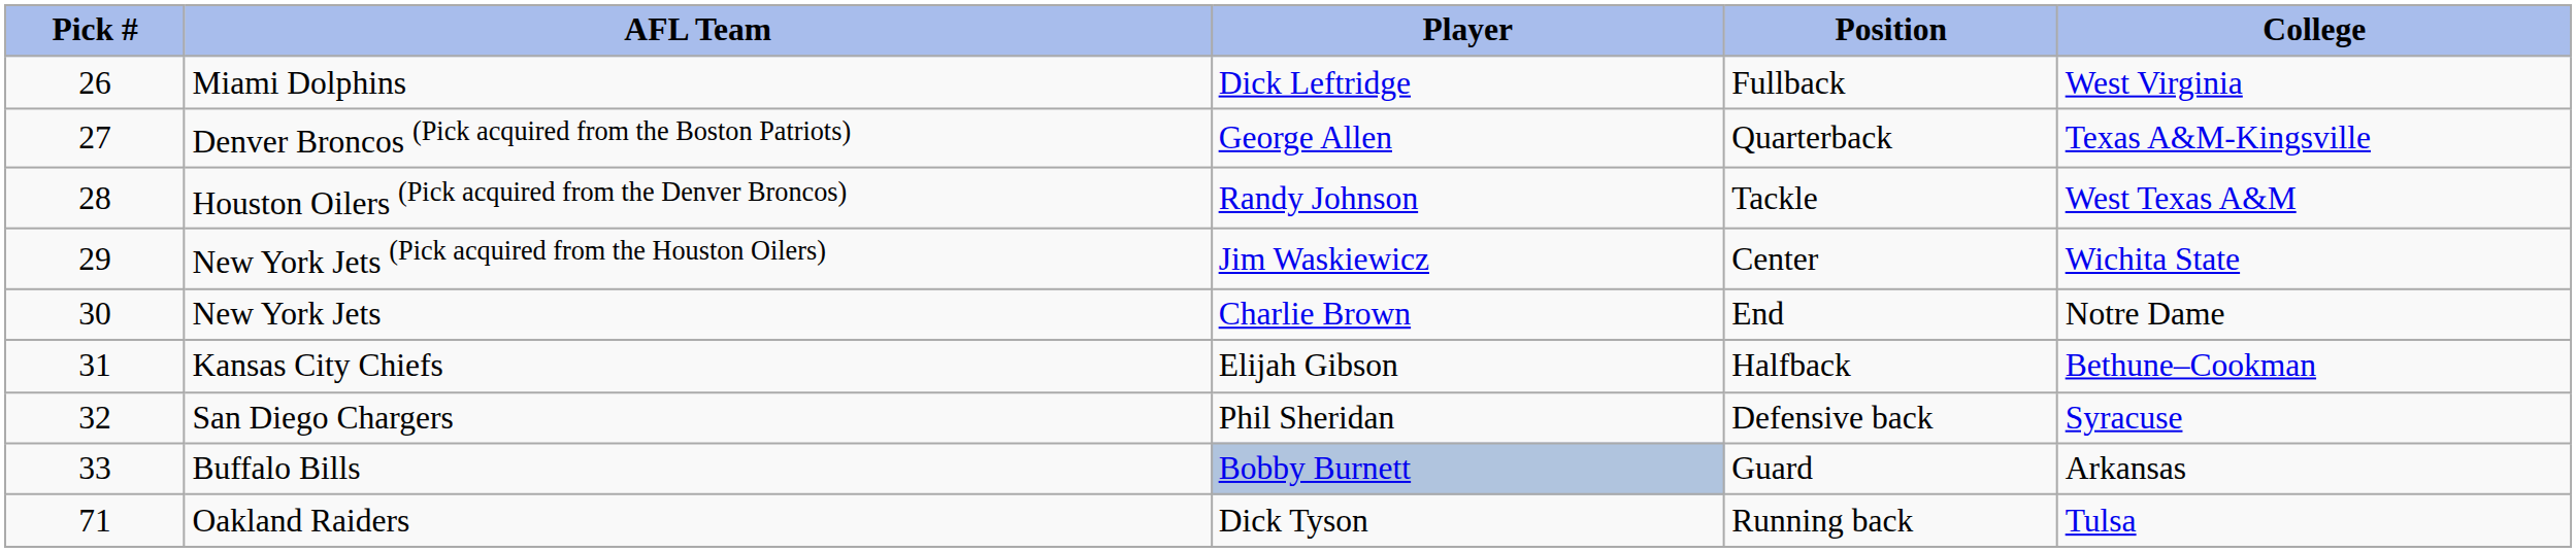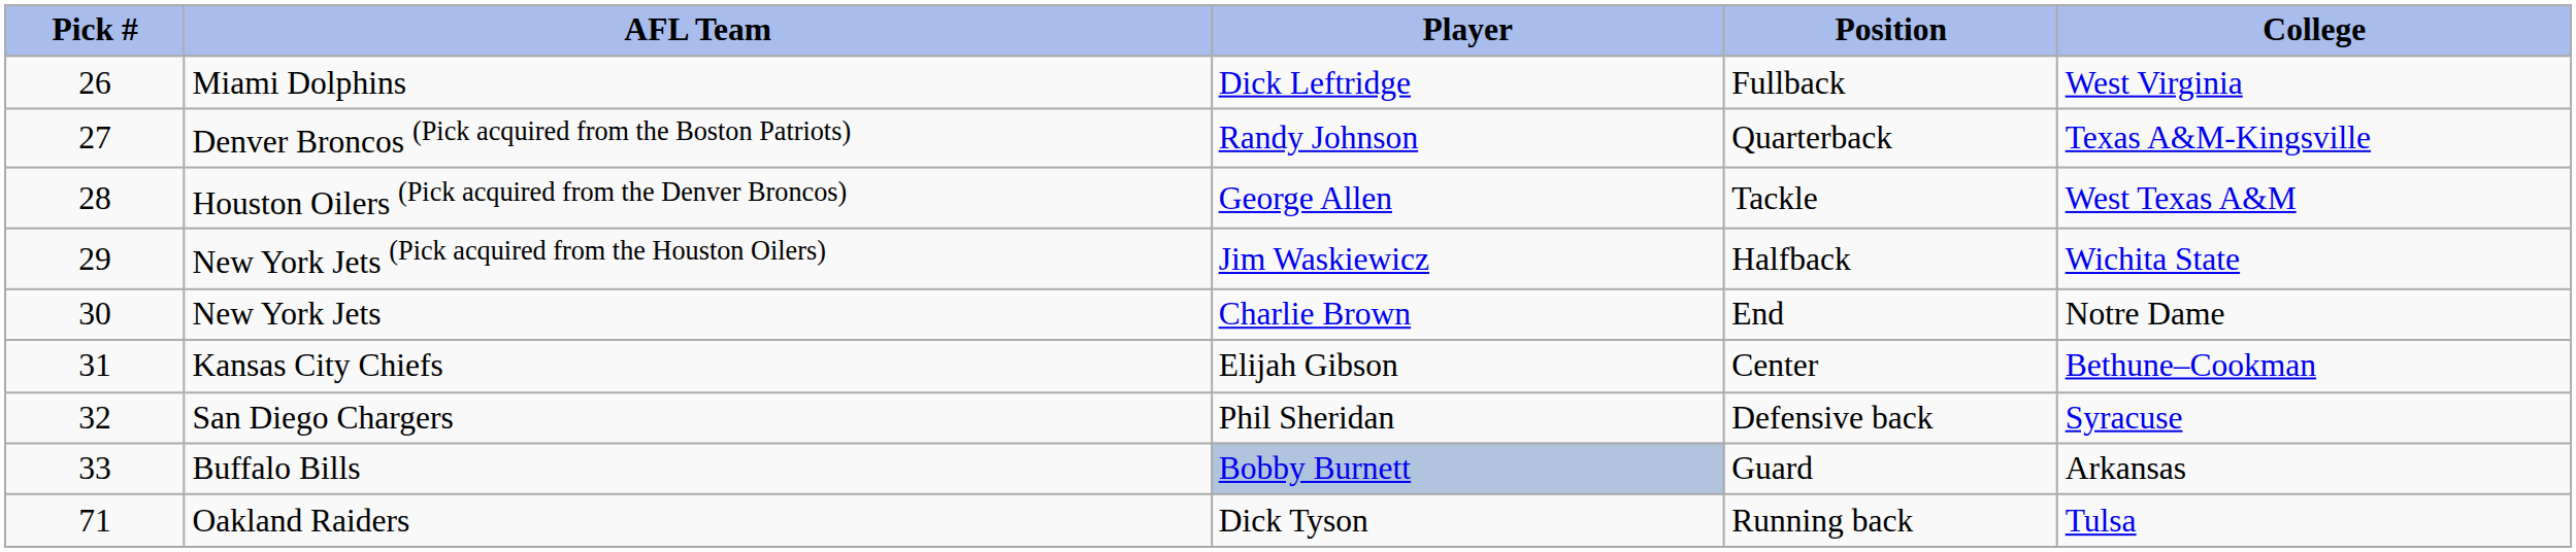Denver Broncos (Pick acquired from the Boston Patriots) | Player: George Allen -> Randy Johnson
Houston Oilers (Pick acquired from the Denver Broncos) | Player: Randy Johnson -> George Allen
New York Jets (Pick acquired from the Houston Oilers) | Position: Center -> Halfback
Kansas City Chiefs | Position: Halfback -> Center
